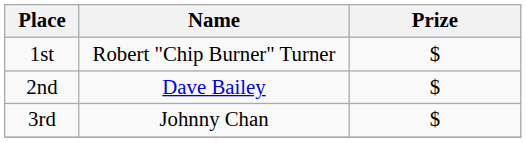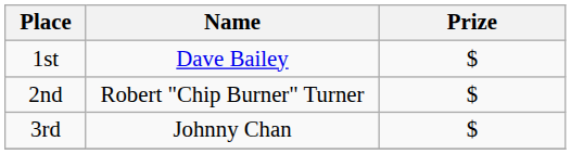1st | Name: Robert "Chip Burner" Turner -> Dave Bailey
2nd | Name: Dave Bailey -> Robert "Chip Burner" Turner
